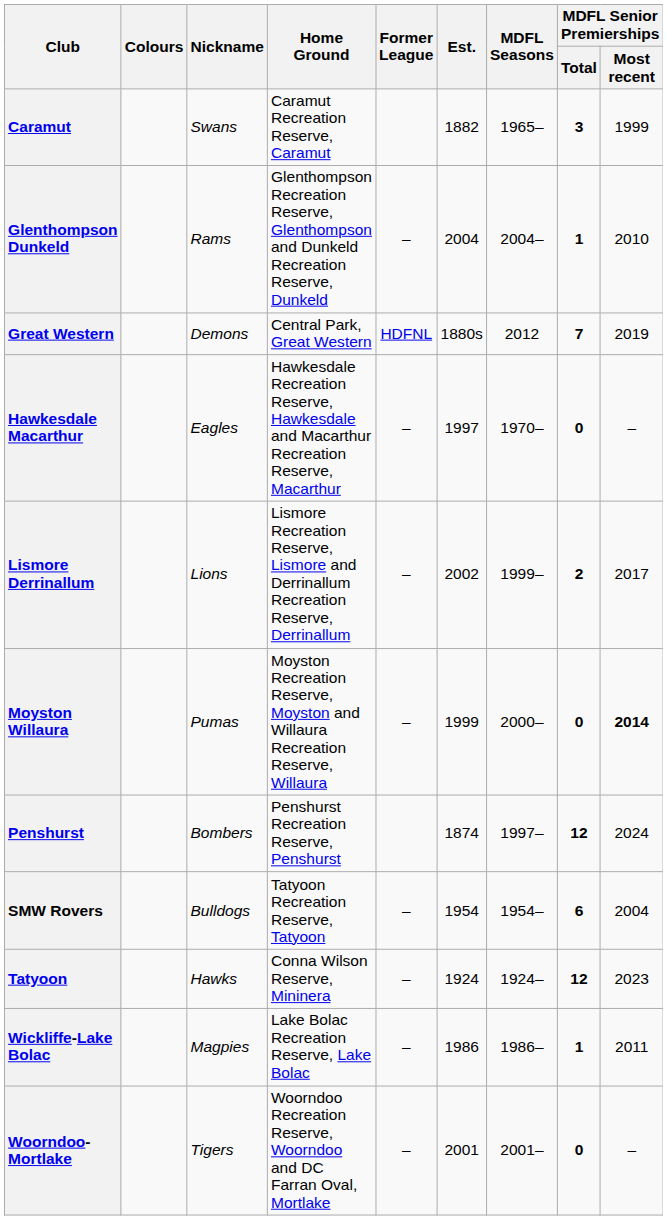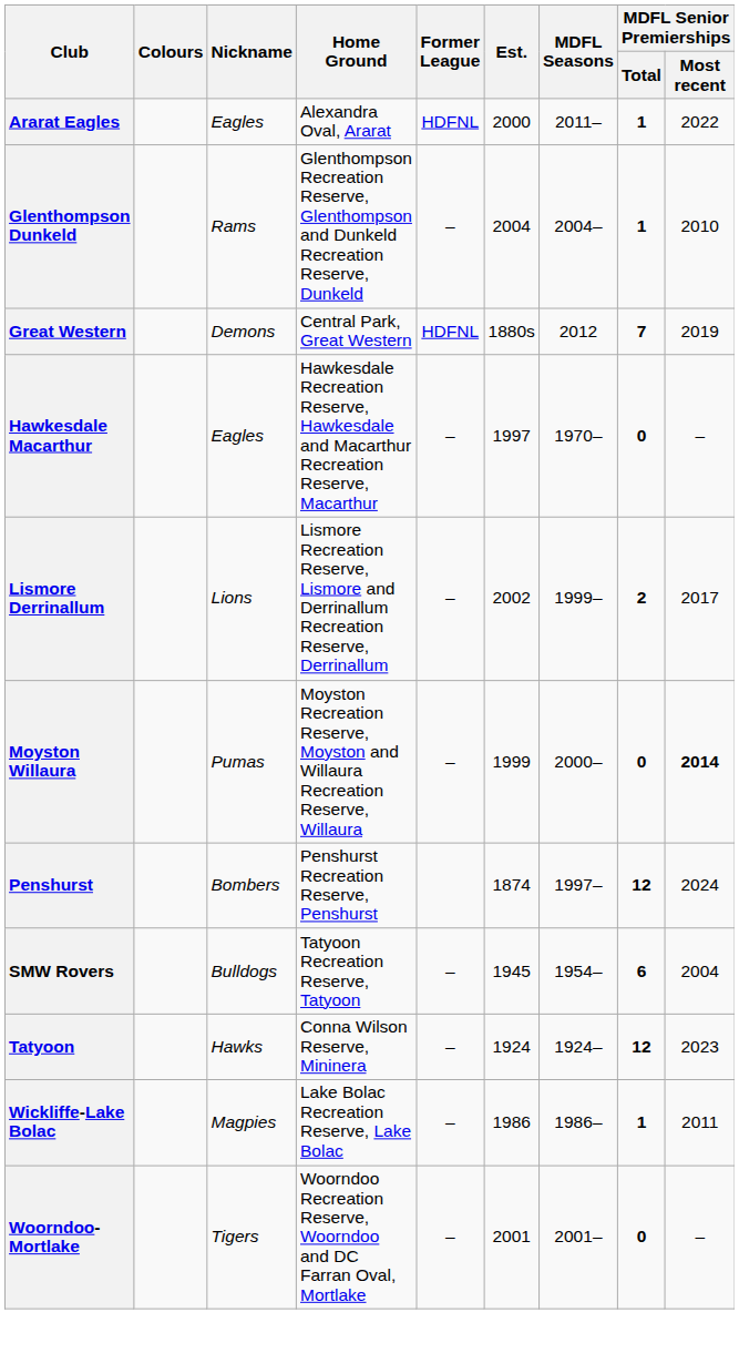+ row: Ararat Eagles | Eagles | Alexandra Oval, Ararat | HDFNL | 2000 | 2011– | 1 | 2022
- row: Caramut | Swans | Caramut Recreation Reserve, Caramut | 1882 | 1965– | 3 | 1999
SMW Rovers | Est.: 1954 -> 1945
